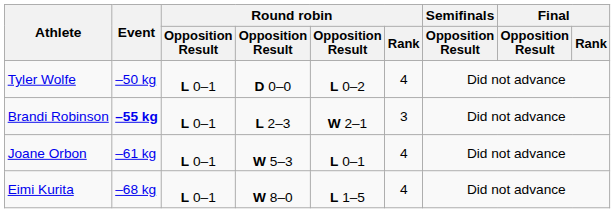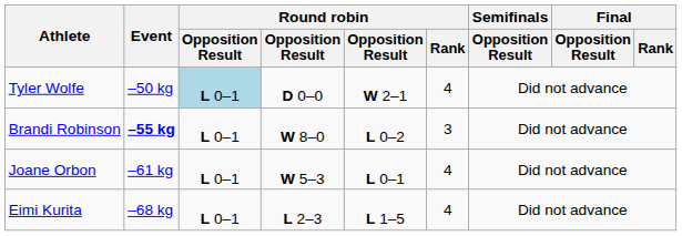Tyler Wolfe | column 3: no background -> lightblue background
Tyler Wolfe | column 5: L 0–2 -> W 2–1
Brandi Robinson | column 4: L 2–3 -> W 8–0
Brandi Robinson | column 5: W 2–1 -> L 0–2
Eimi Kurita | column 4: W 8–0 -> L 2–3
